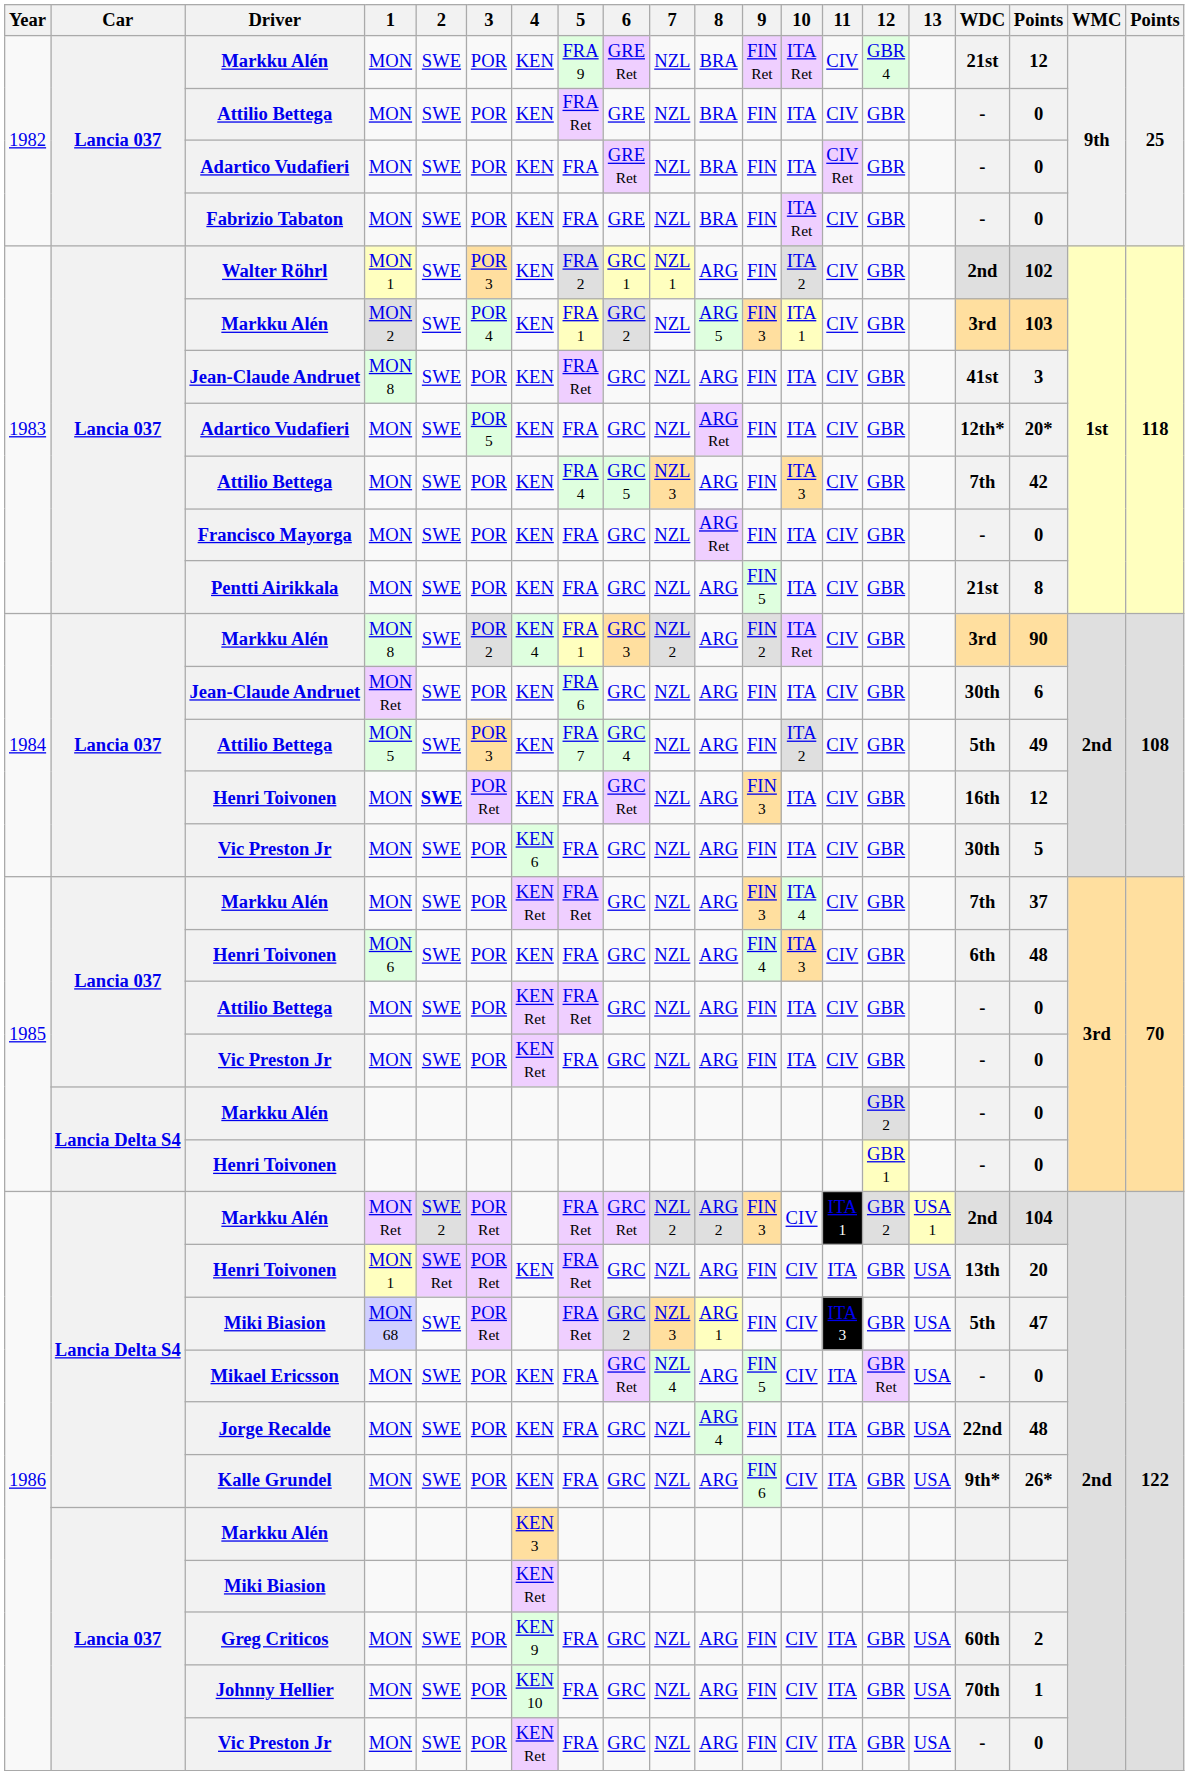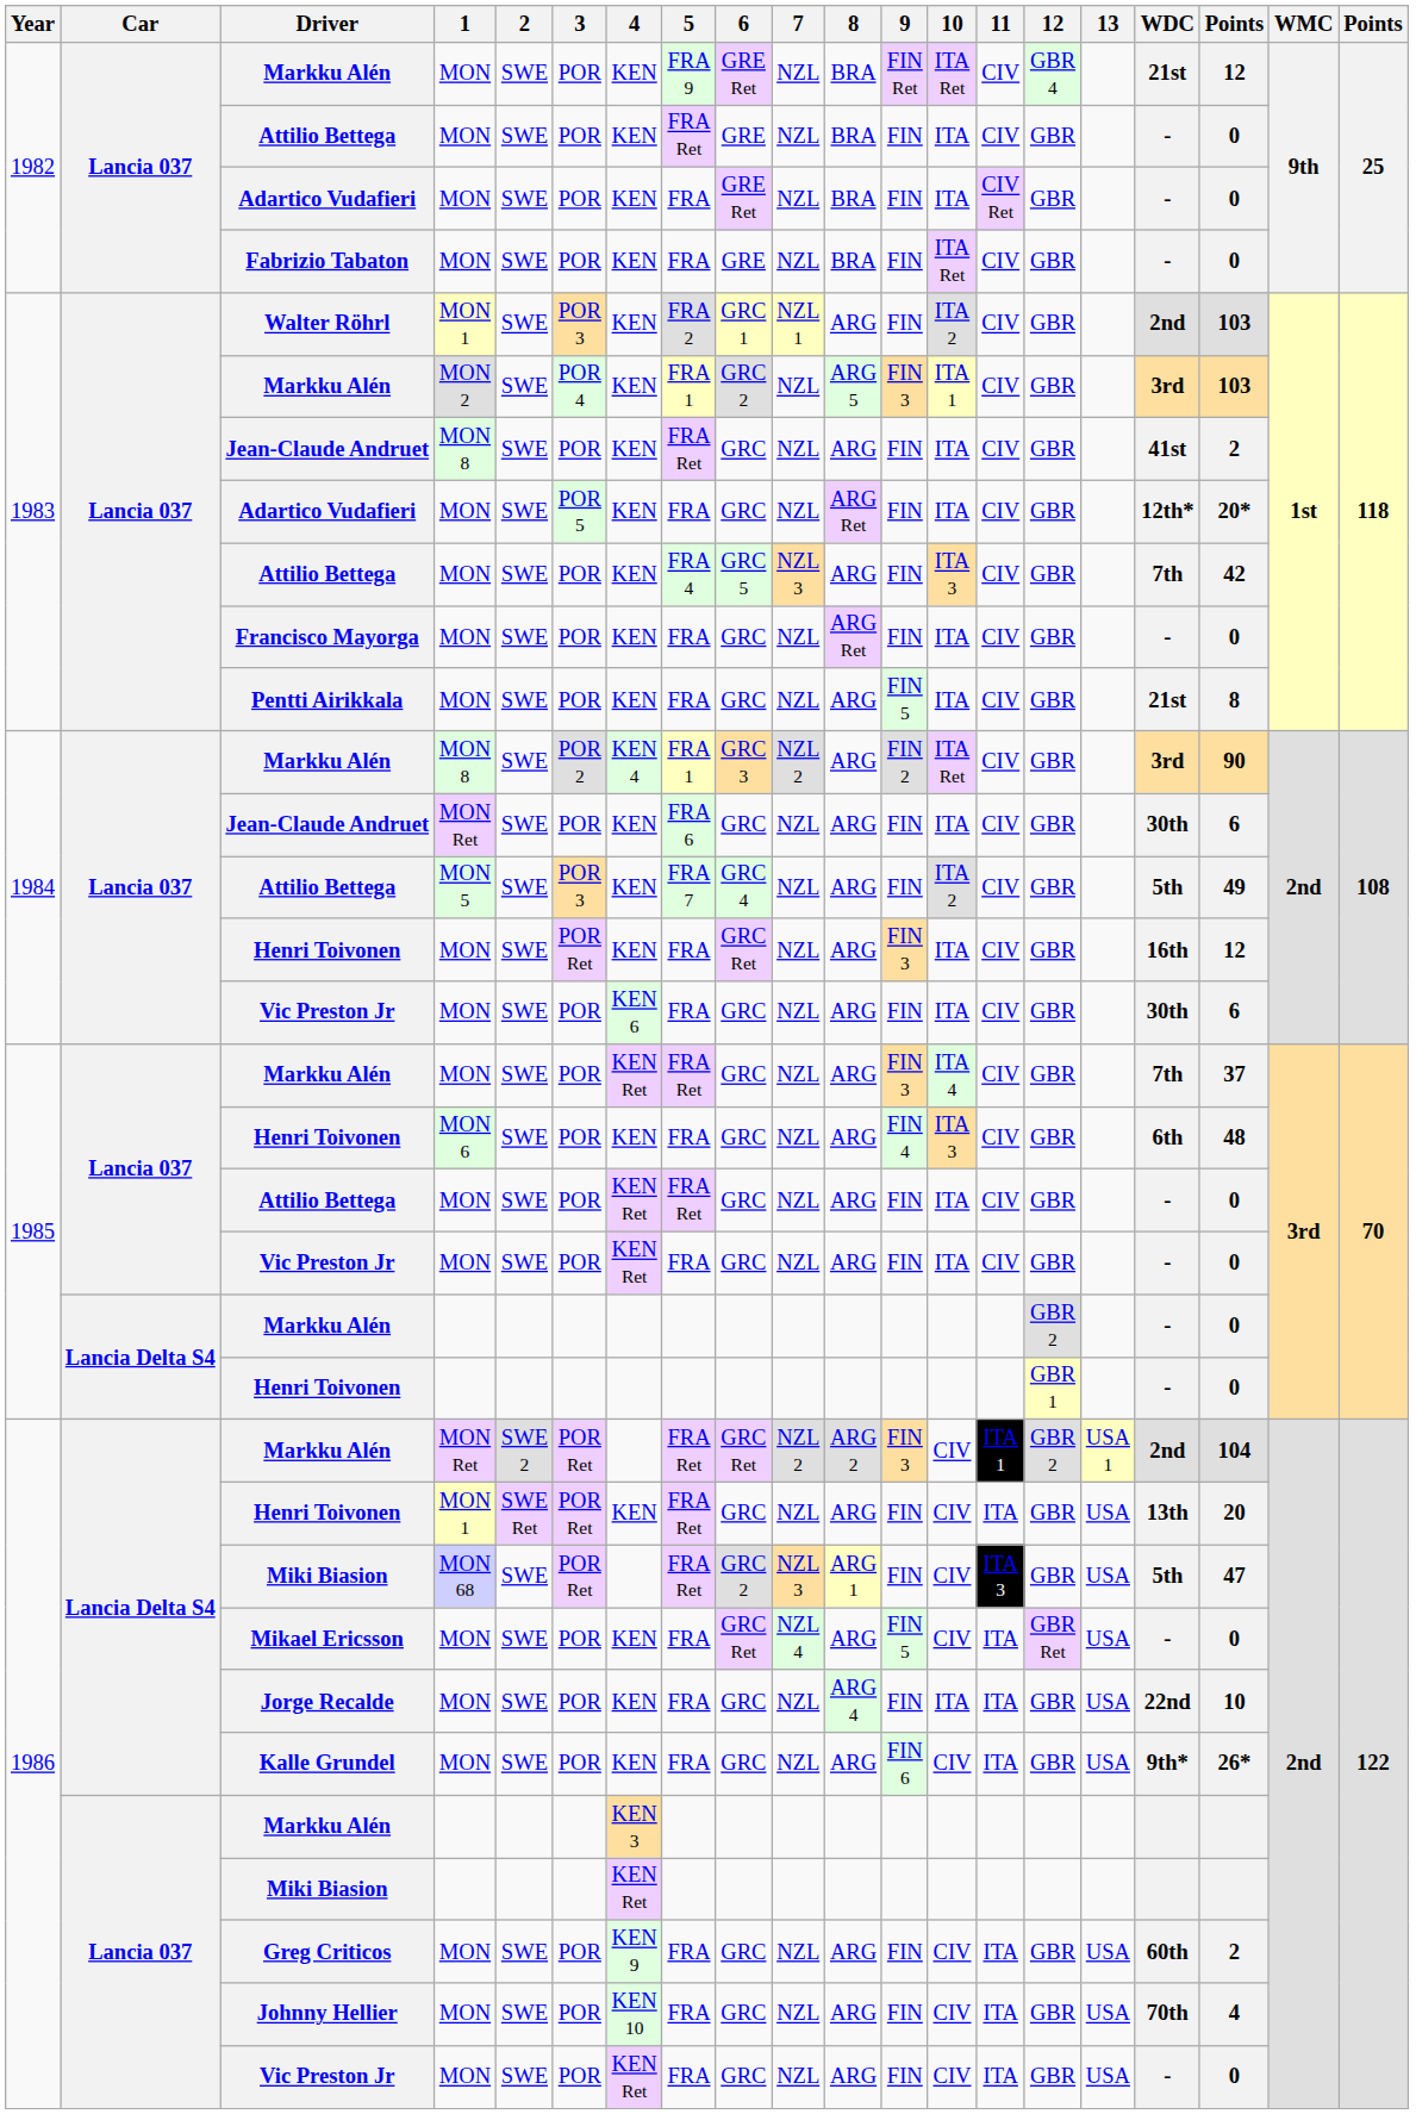Walter Röhrl | column 18: 102 -> 103
1983 / Jean-Claude Andruet | column 18: 3 -> 2
1984 / Henri Toivonen | 2: bold -> normal
1984 / Vic Preston Jr | column 18: 5 -> 6
Jorge Recalde | column 18: 48 -> 10
Johnny Hellier | column 18: 1 -> 4
